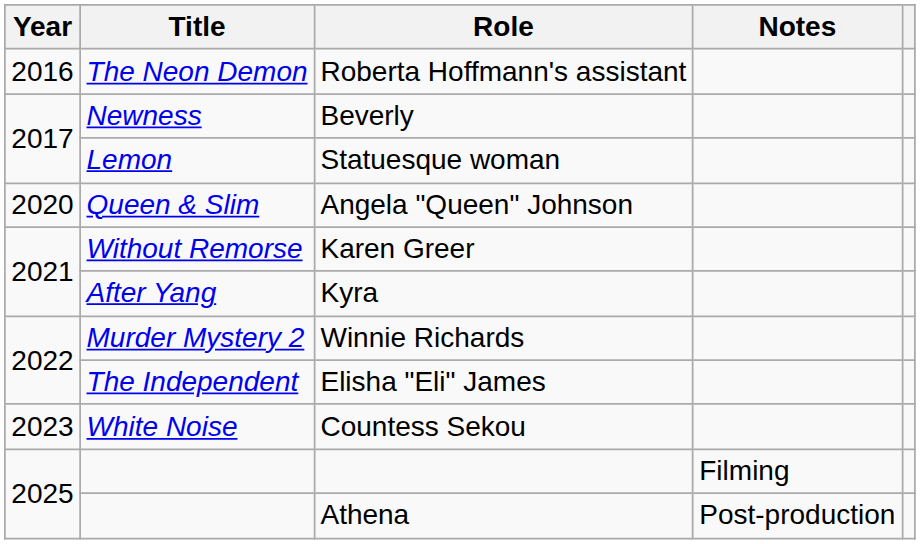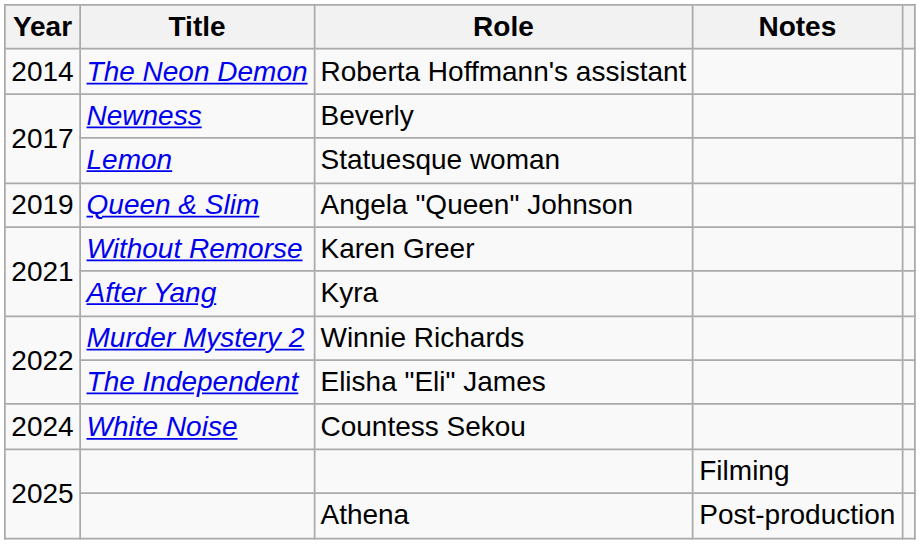Roberta Hoffmann's assistant | Year: 2016 -> 2014
Angela "Queen" Johnson | Year: 2020 -> 2019
Countess Sekou | Year: 2023 -> 2024
